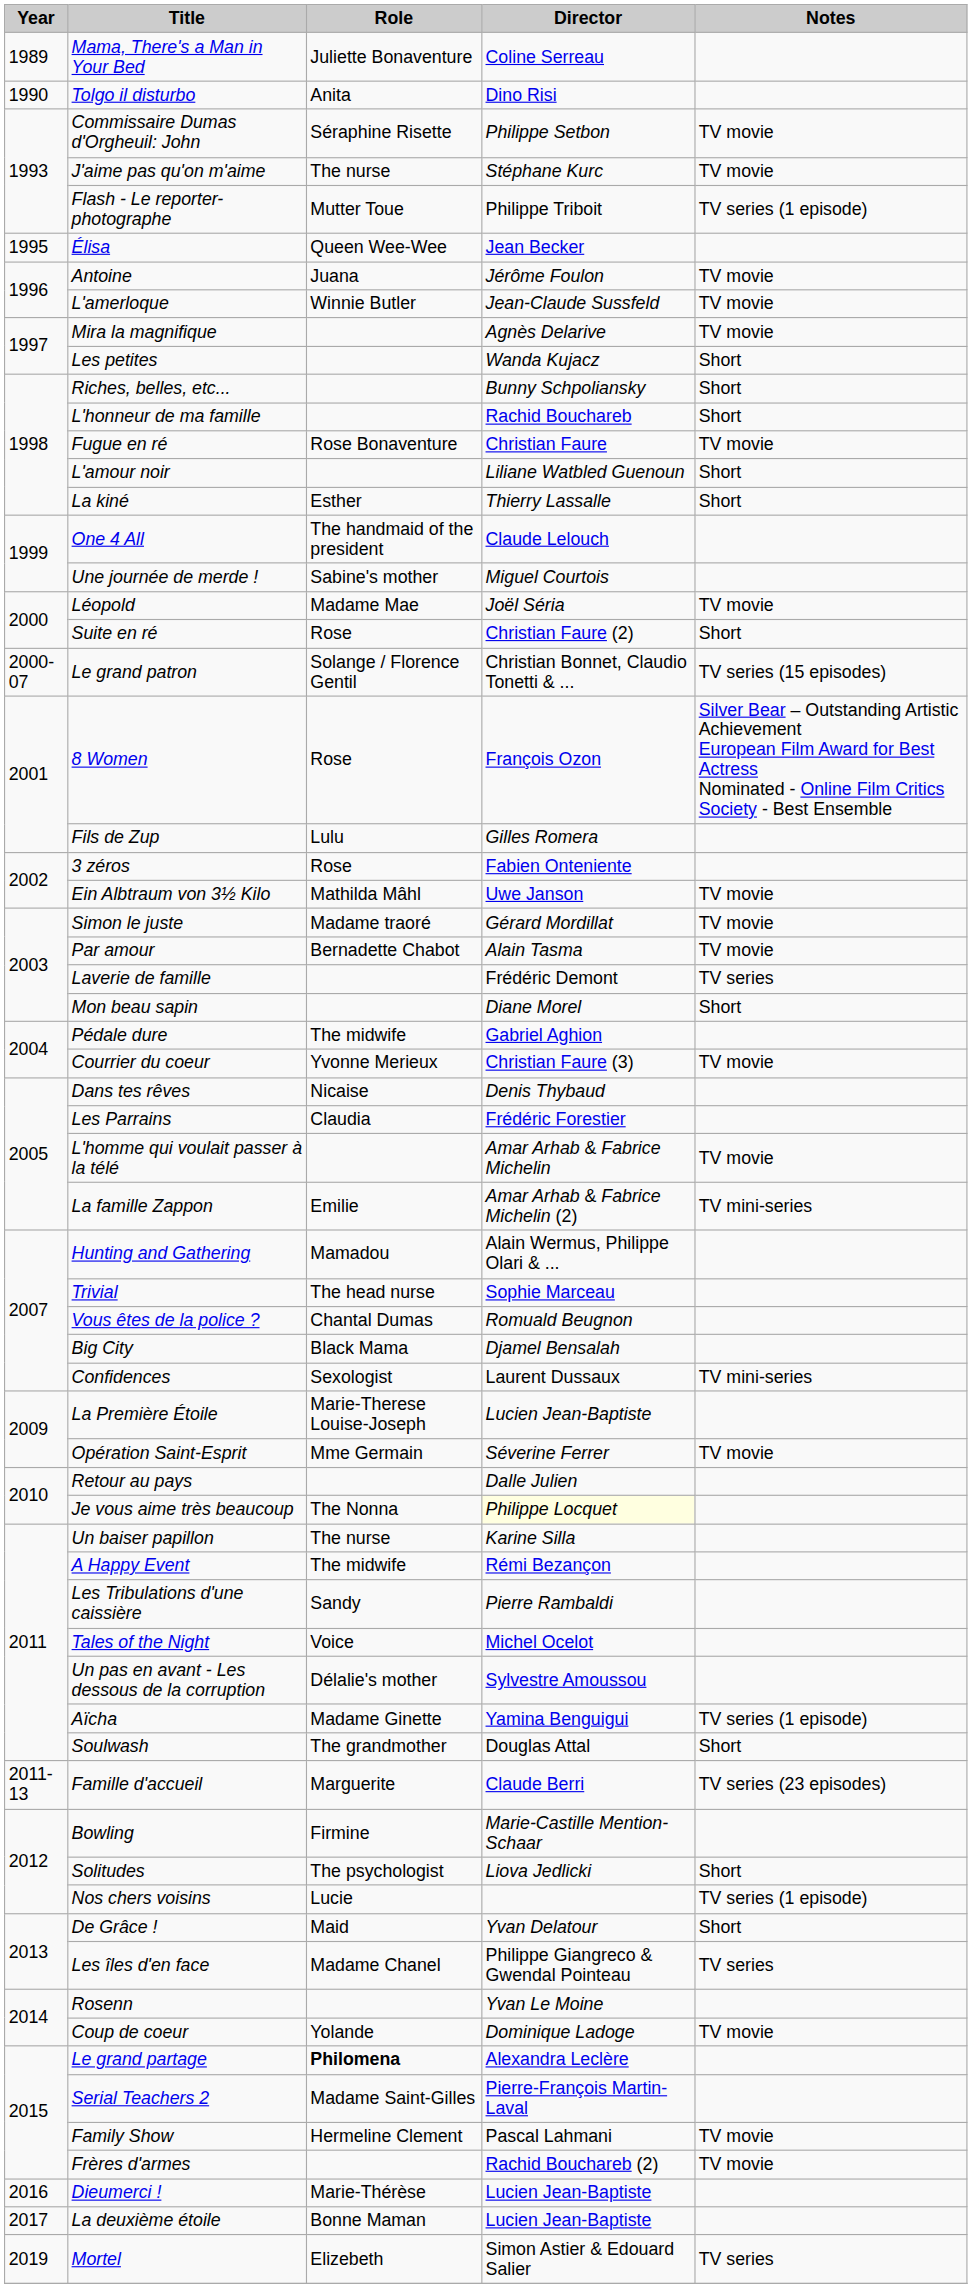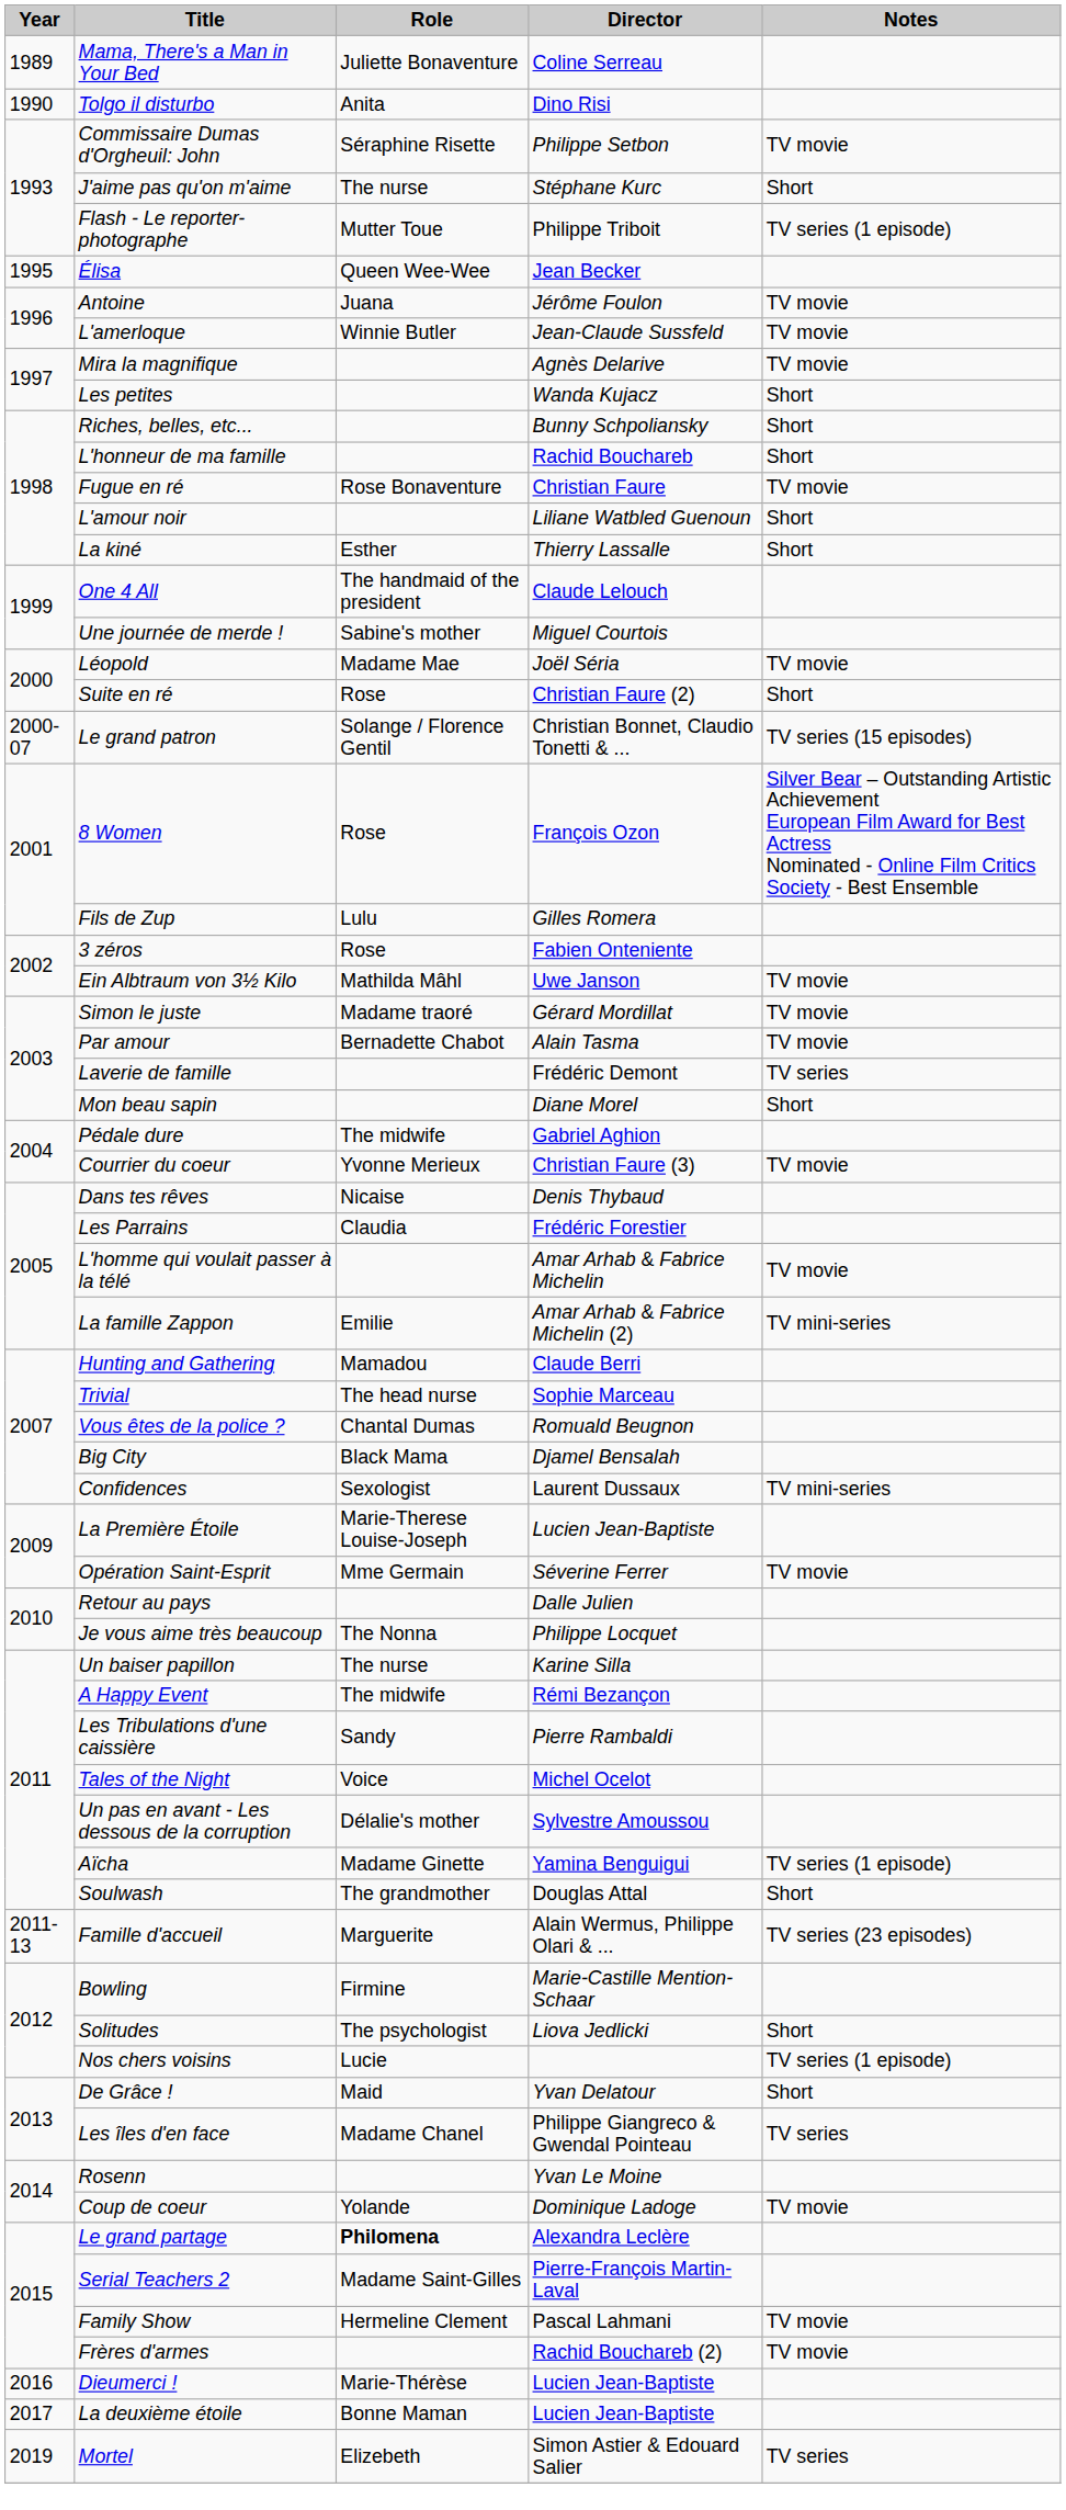J'aime pas qu'on m'aime | Notes: TV movie -> Short
Hunting and Gathering | Director: Alain Wermus, Philippe Olari & ... -> Claude Berri
Je vous aime très beaucoup | Director: lightyellow background -> no background
Famille d'accueil | Director: Claude Berri -> Alain Wermus, Philippe Olari & ...
